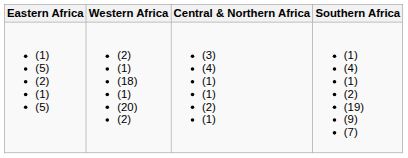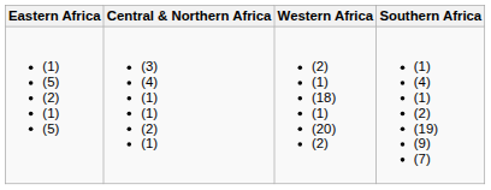columns swapped: Western Africa <-> Central & Northern Africa
